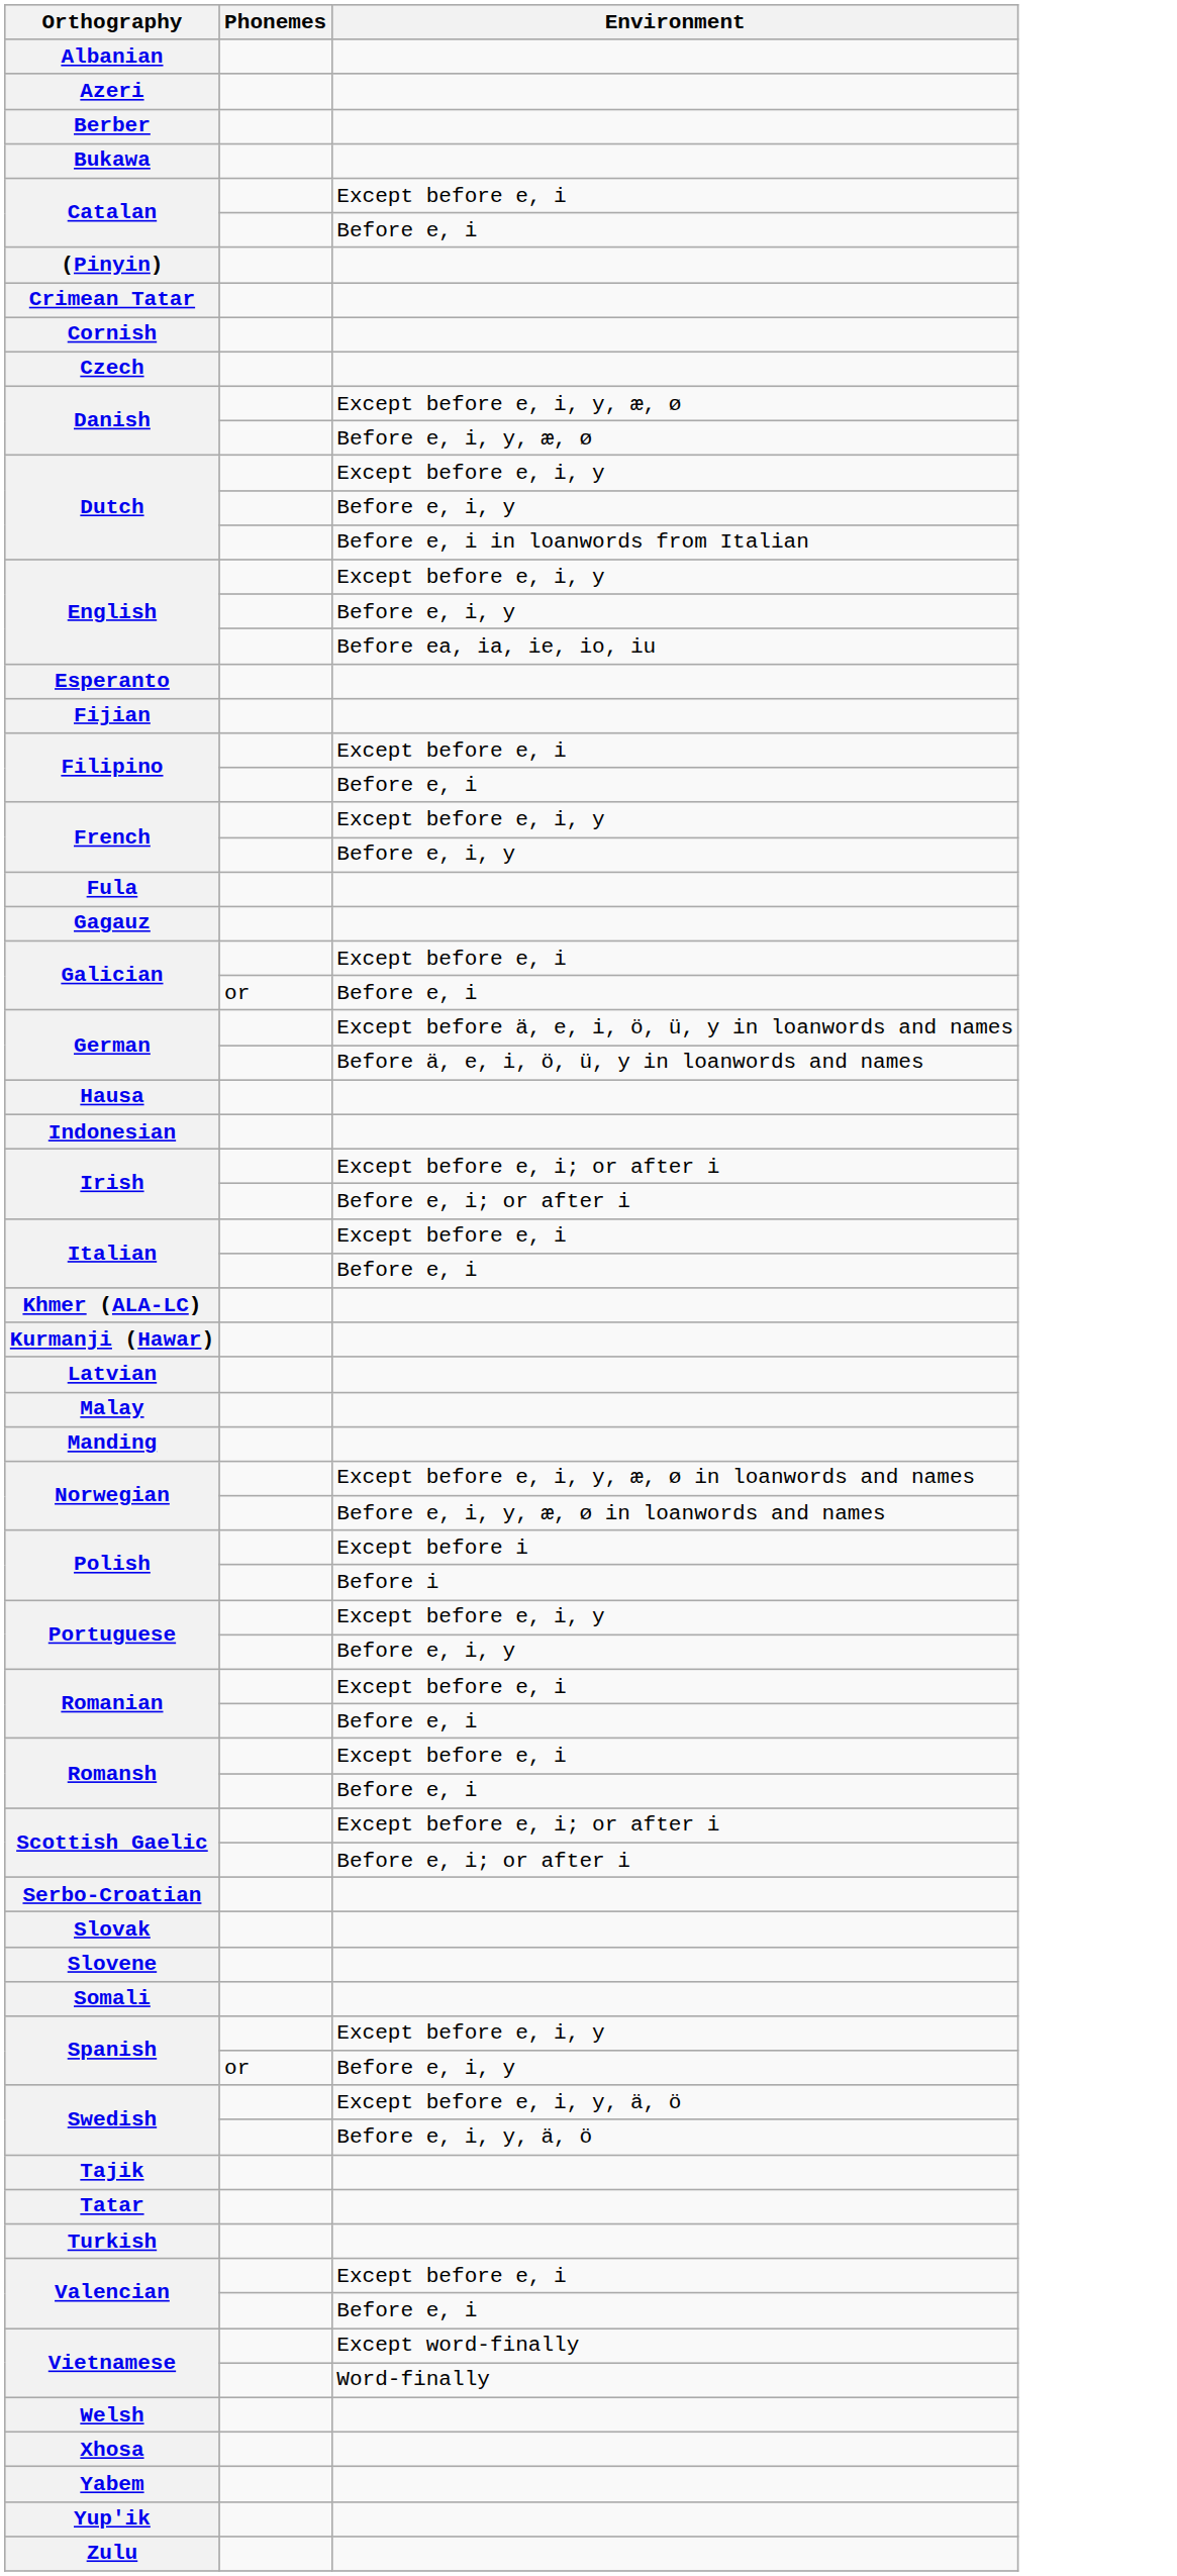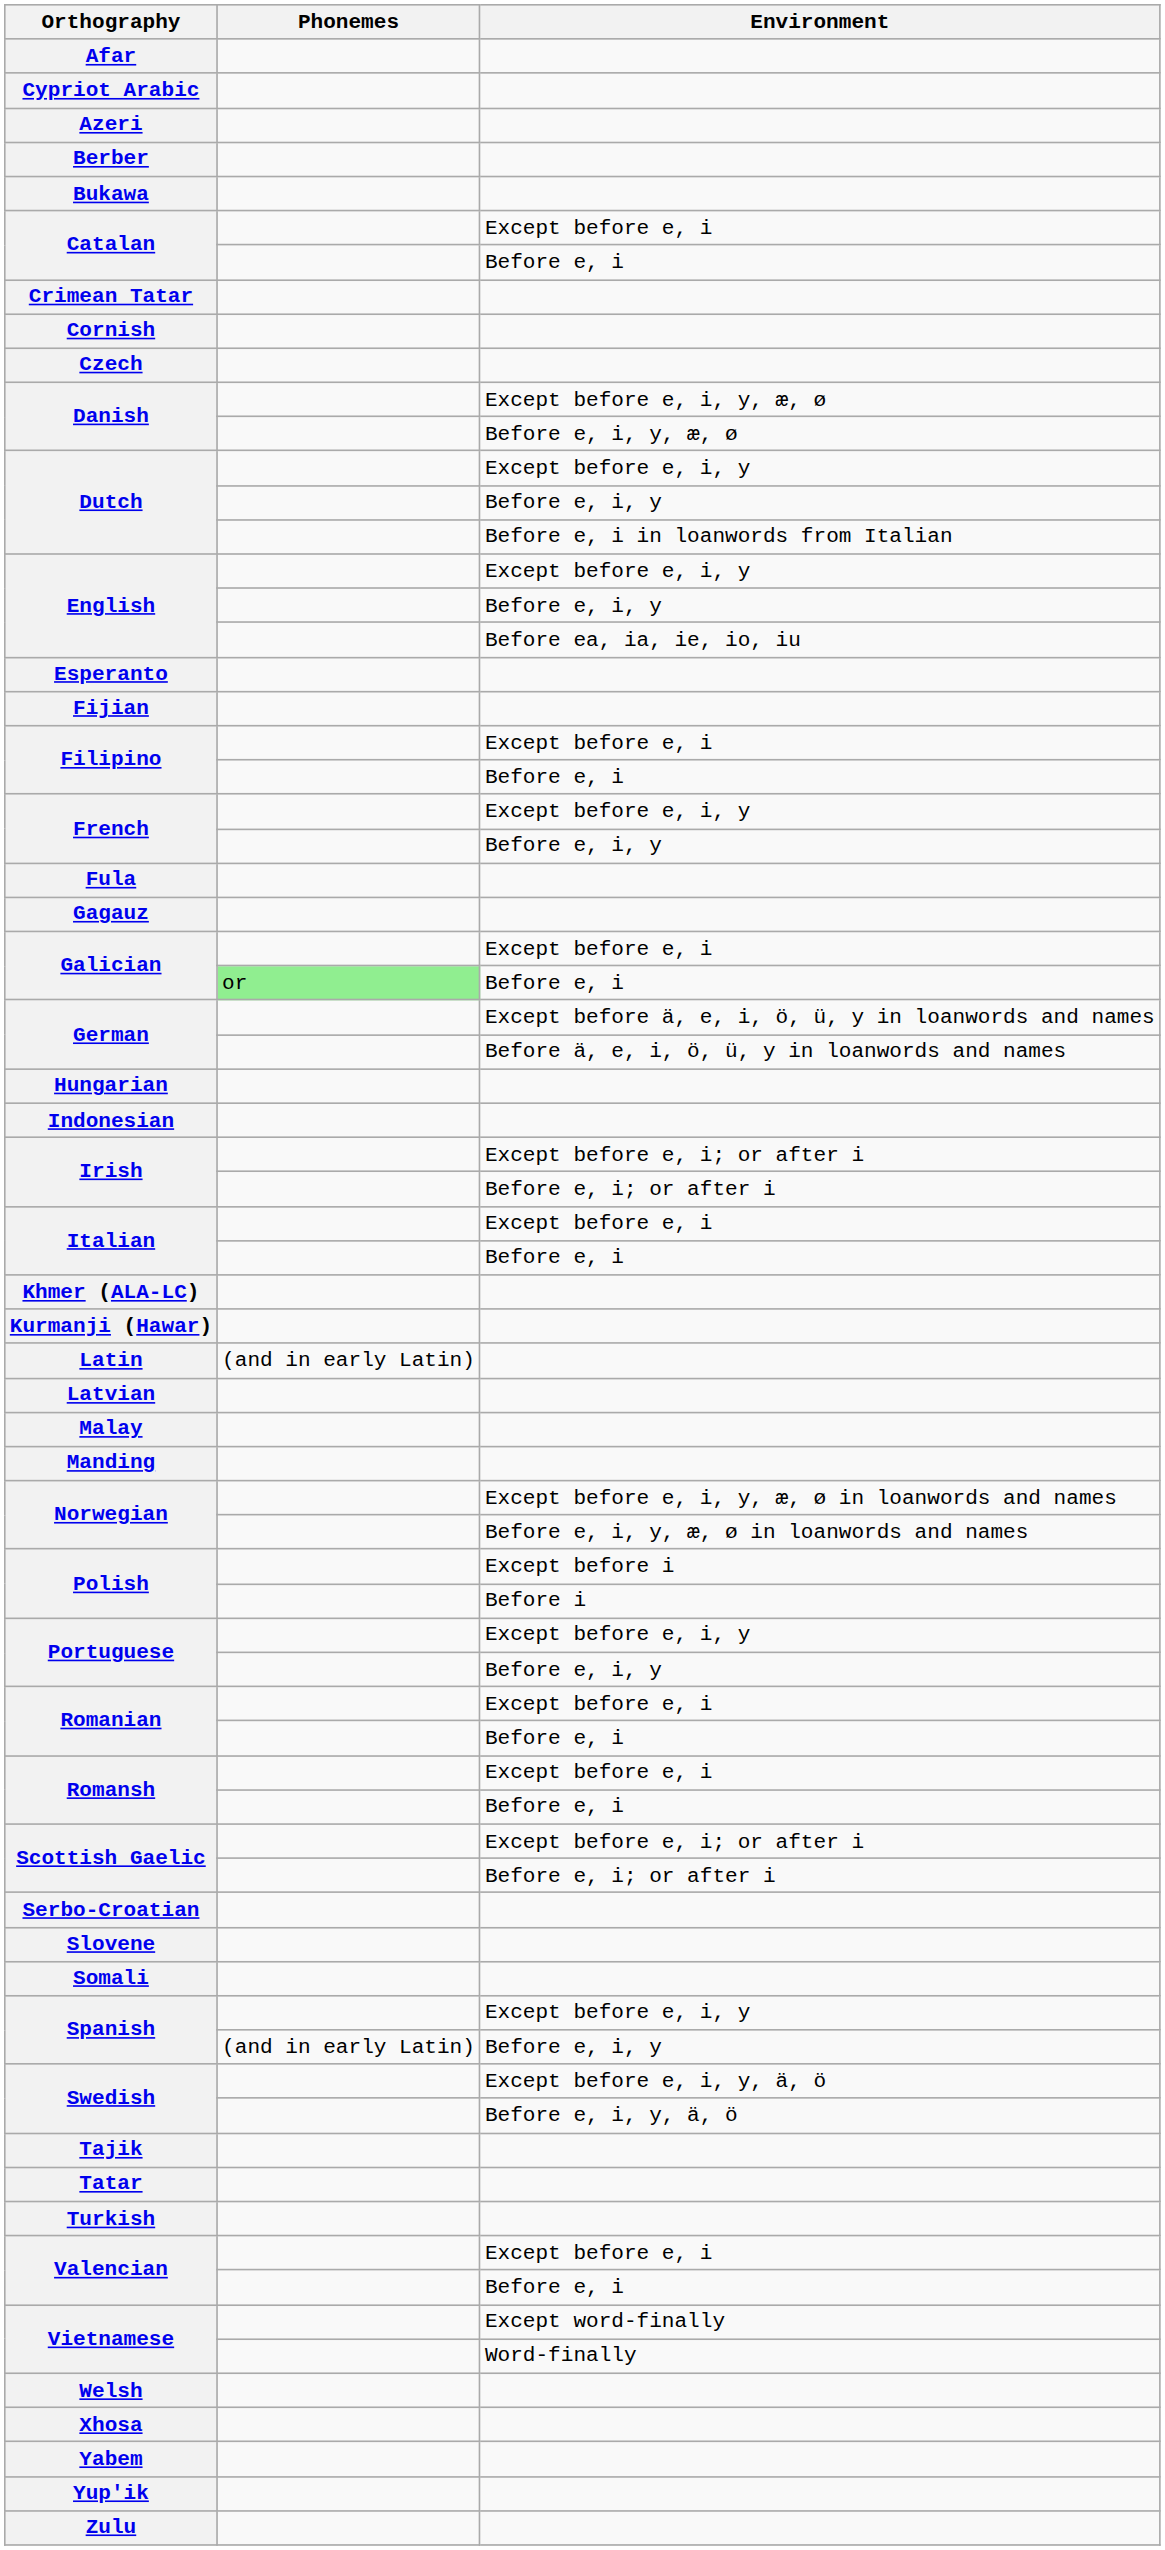+ row: Afar
- row: Albanian
+ row: Cypriot Arabic
- row: (Pinyin)
Galician / Before e, i | Phonemes: no background -> lightgreen background
- row: Hausa
+ row: Hungarian
+ row: Latin | (and in early Latin)
- row: Slovak
Spanish / Before e, i, y | Phonemes: or -> (and in early Latin)
